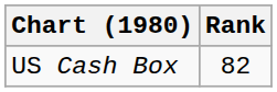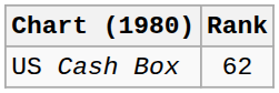US Cash Box | Rank: 82 -> 62
